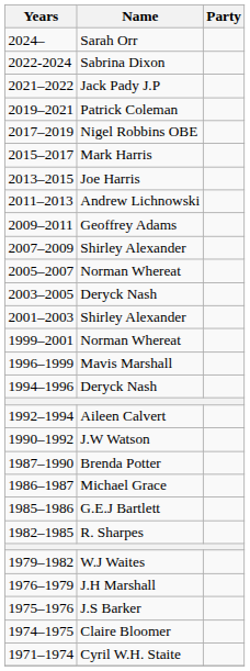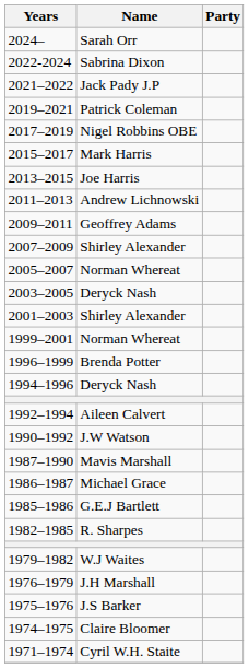1996–1999 | Name: Mavis Marshall -> Brenda Potter
1987–1990 | Name: Brenda Potter -> Mavis Marshall
